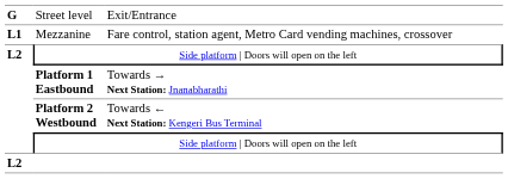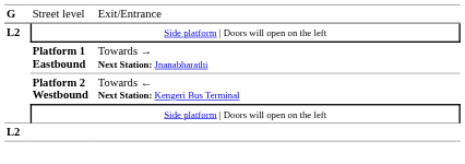- row: L1 | Mezzanine | Fare control, station agent, Metro Card vending machines, crossover
